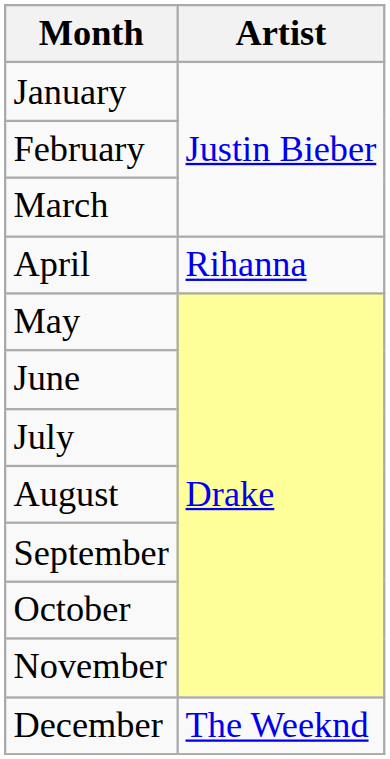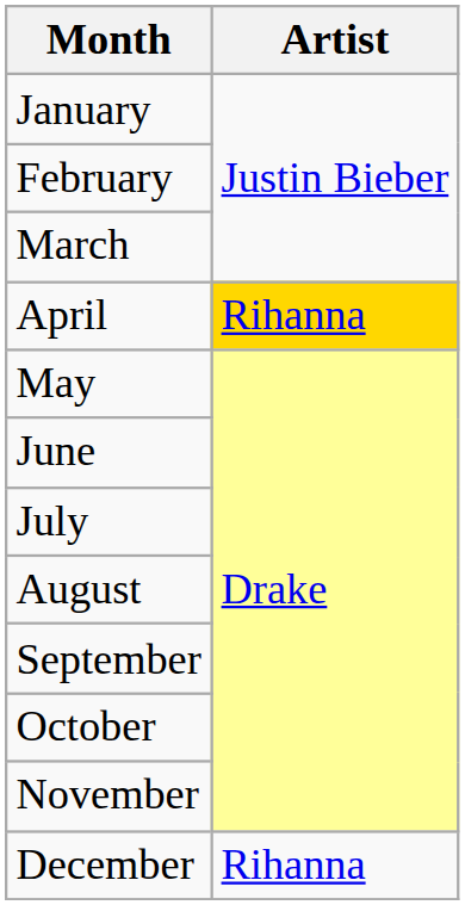April | Artist: no background -> gold background
December | Artist: The Weeknd -> Rihanna
